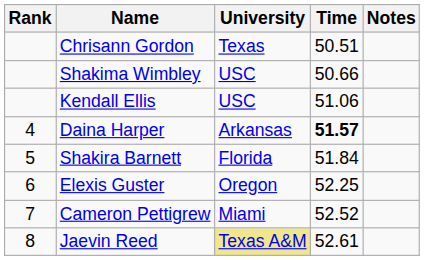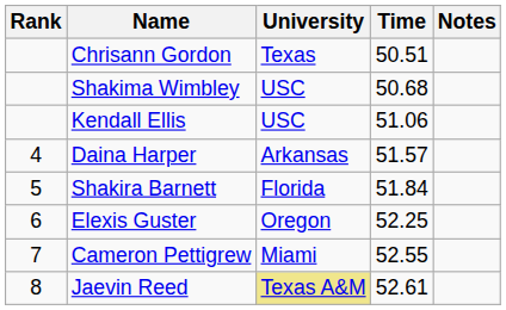Shakima Wimbley | Time: 50.66 -> 50.68
Daina Harper | Time: bold -> normal
Cameron Pettigrew | Time: 52.52 -> 52.55
